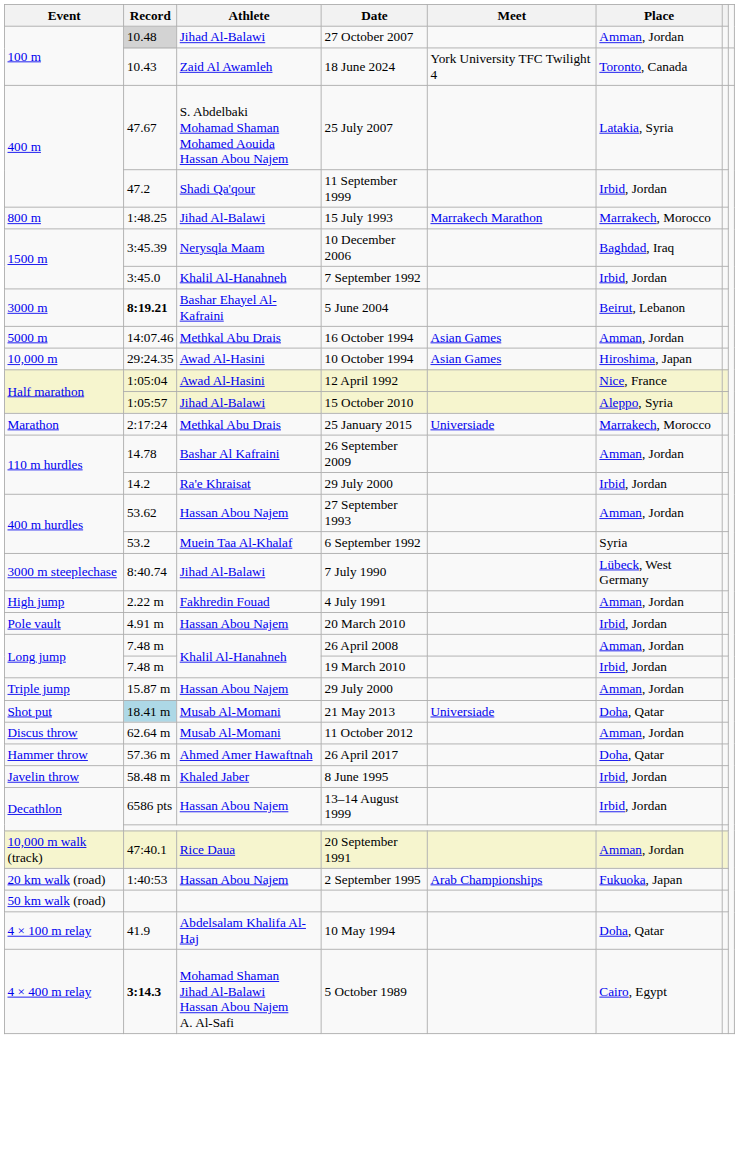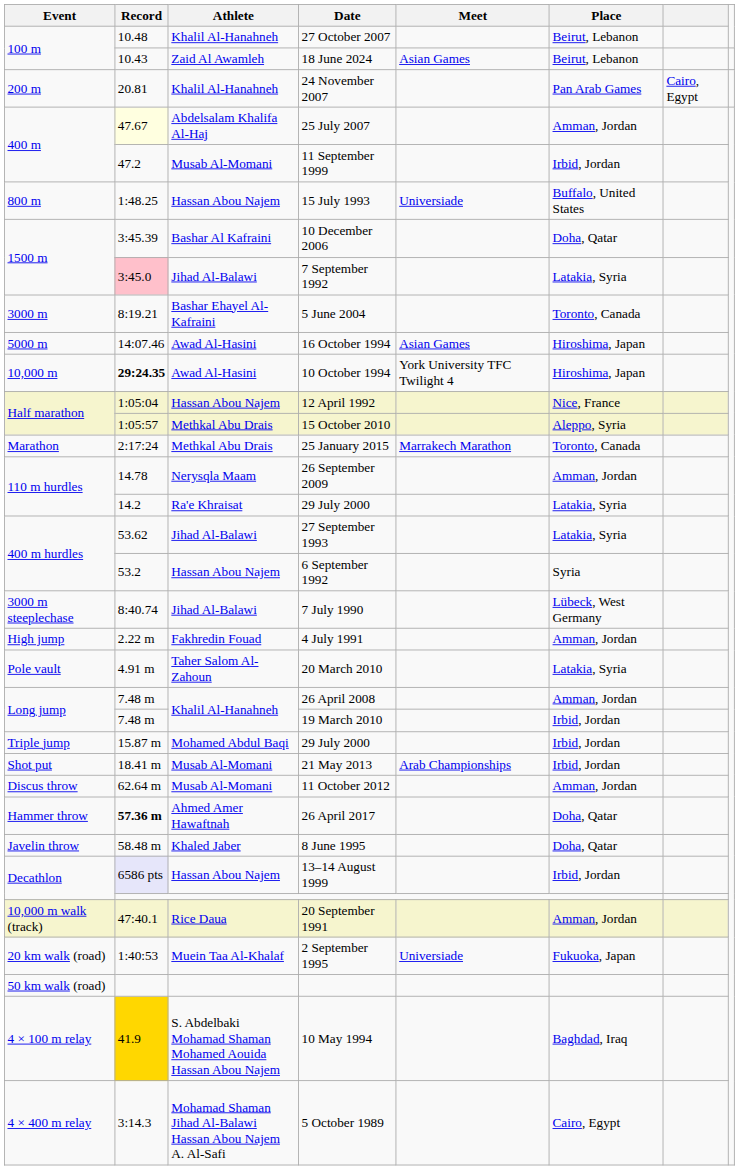27 October 2007 | Record: lightgrey background -> no background
27 October 2007 | Athlete: Jihad Al-Balawi -> Khalil Al-Hanahneh
27 October 2007 | Place: Amman, Jordan -> Beirut, Lebanon
18 June 2024 | Meet: York University TFC Twilight 4 -> Asian Games
18 June 2024 | Place: Toronto, Canada -> Beirut, Lebanon
+ row: 200 m | 20.81 | Khalil Al-Hanahneh | 24 November 2007 | Pan Arab Games | Cairo, Egypt
25 July 2007 | Record: no background -> lightyellow background
25 July 2007 | Athlete: S. Abdelbaki Mohamad Shaman Mohamed Aouida Hassan Abou Najem -> Abdelsalam Khalifa Al-Haj
25 July 2007 | Place: Latakia, Syria -> Amman, Jordan
11 September 1999 | Athlete: Shadi Qa'qour -> Musab Al-Momani
15 July 1993 | Athlete: Jihad Al-Balawi -> Hassan Abou Najem
15 July 1993 | Meet: Marrakech Marathon -> Universiade
15 July 1993 | Place: Marrakech, Morocco -> Buffalo, United States
10 December 2006 | Athlete: Nerysqla Maam -> Bashar Al Kafraini
10 December 2006 | Place: Baghdad, Iraq -> Doha, Qatar
7 September 1992 | Record: no background -> pink background
7 September 1992 | Athlete: Khalil Al-Hanahneh -> Jihad Al-Balawi
7 September 1992 | Place: Irbid, Jordan -> Latakia, Syria
5 June 2004 | Record: bold -> normal
5 June 2004 | Place: Beirut, Lebanon -> Toronto, Canada
16 October 1994 | Athlete: Methkal Abu Drais -> Awad Al-Hasini
16 October 1994 | Place: Amman, Jordan -> Hiroshima, Japan
10 October 1994 | Record: normal -> bold
10 October 1994 | Meet: Asian Games -> York University TFC Twilight 4
12 April 1992 | Athlete: Awad Al-Hasini -> Hassan Abou Najem
15 October 2010 | Athlete: Jihad Al-Balawi -> Methkal Abu Drais
25 January 2015 | Meet: Universiade -> Marrakech Marathon
25 January 2015 | Place: Marrakech, Morocco -> Toronto, Canada
26 September 2009 | Athlete: Bashar Al Kafraini -> Nerysqla Maam
110 m hurdles / 29 July 2000 | Place: Irbid, Jordan -> Latakia, Syria
27 September 1993 | Athlete: Hassan Abou Najem -> Jihad Al-Balawi
27 September 1993 | Place: Amman, Jordan -> Latakia, Syria
6 September 1992 | Athlete: Muein Taa Al-Khalaf -> Hassan Abou Najem
20 March 2010 | Athlete: Hassan Abou Najem -> Taher Salom Al-Zahoun
20 March 2010 | Place: Irbid, Jordan -> Latakia, Syria
Triple jump / 29 July 2000 | Athlete: Hassan Abou Najem -> Mohamed Abdul Baqi
Triple jump / 29 July 2000 | Place: Amman, Jordan -> Irbid, Jordan
21 May 2013 | Record: lightblue background -> no background
21 May 2013 | Meet: Universiade -> Arab Championships
21 May 2013 | Place: Doha, Qatar -> Irbid, Jordan
26 April 2017 | Record: normal -> bold
8 June 1995 | Place: Irbid, Jordan -> Doha, Qatar
13–14 August 1999 | Record: no background -> lavender background
2 September 1995 | Athlete: Hassan Abou Najem -> Muein Taa Al-Khalaf
2 September 1995 | Meet: Arab Championships -> Universiade
10 May 1994 | Record: no background -> gold background
10 May 1994 | Athlete: Abdelsalam Khalifa Al-Haj -> S. Abdelbaki Mohamad Shaman Mohamed Aouida Hassan Abou Najem
10 May 1994 | Place: Doha, Qatar -> Baghdad, Iraq
5 October 1989 | Record: bold -> normal
